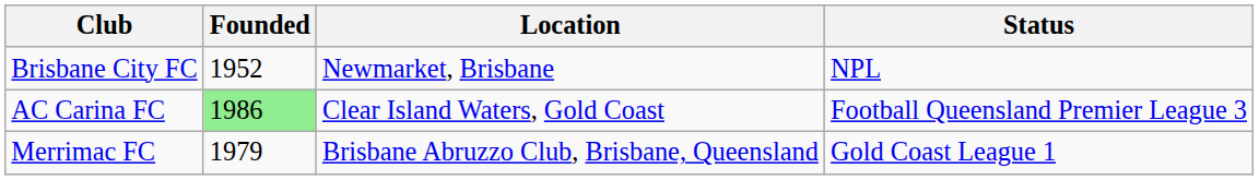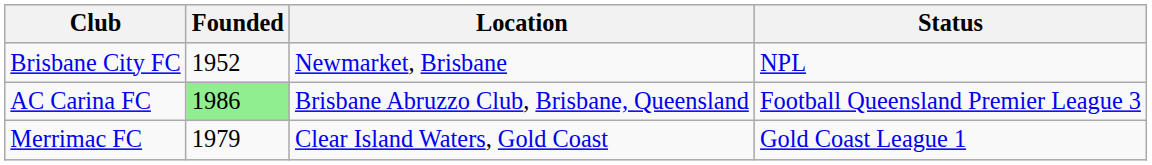AC Carina FC | Location: Clear Island Waters, Gold Coast -> Brisbane Abruzzo Club, Brisbane, Queensland
Merrimac FC | Location: Brisbane Abruzzo Club, Brisbane, Queensland -> Clear Island Waters, Gold Coast
